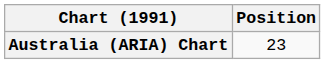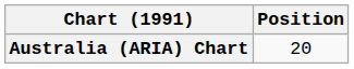Australia (ARIA) Chart | Position: 23 -> 20
